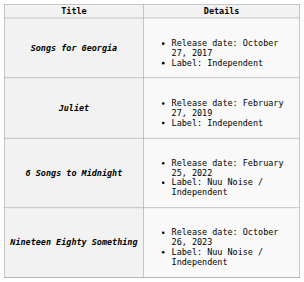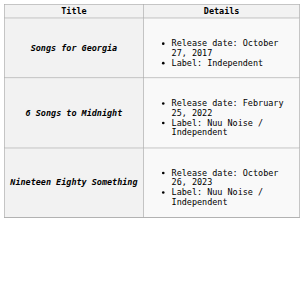- row: Juliet | Release date: February 27, 2019 Label: Independent
